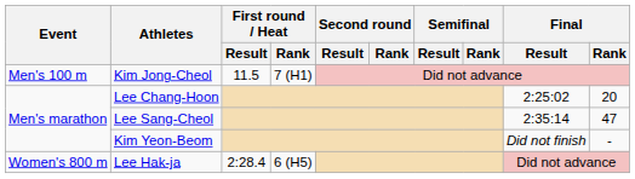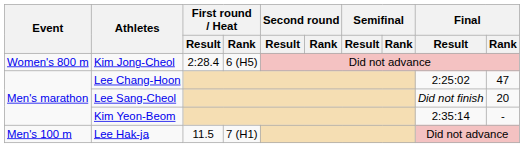Kim Jong-Cheol | Event: Men's 100 m -> Women's 800 m
Kim Jong-Cheol | First round / Heat / Result: 11.5 -> 2:28.4
Kim Jong-Cheol | First round / Heat / Rank: 7 (H1) -> 6 (H5)
Lee Chang-Hoon | Final / Rank: 20 -> 47
Lee Sang-Cheol | Final / Result: 2:35:14 -> Did not finish
Lee Sang-Cheol | Final / Rank: 47 -> 20
Kim Yeon-Beom | Final / Result: Did not finish -> 2:35:14
Lee Hak-ja | Event: Women's 800 m -> Men's 100 m
Lee Hak-ja | First round / Heat / Result: 2:28.4 -> 11.5
Lee Hak-ja | First round / Heat / Rank: 6 (H5) -> 7 (H1)
